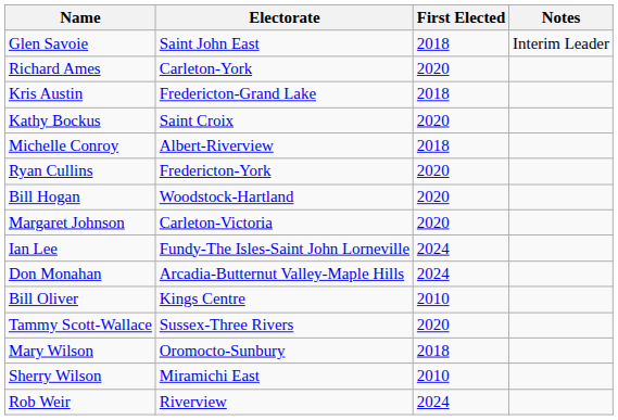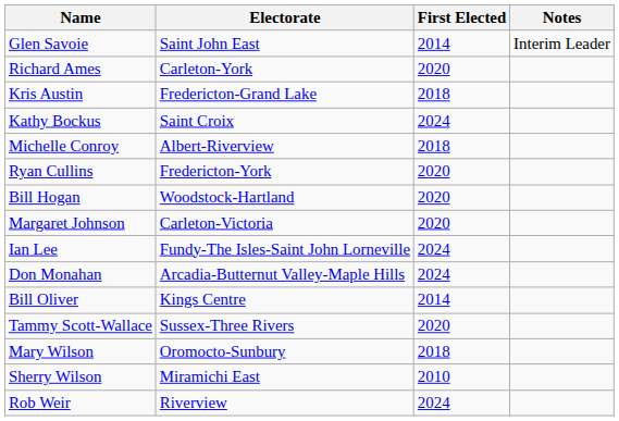Glen Savoie | First Elected: 2018 -> 2014
Kathy Bockus | First Elected: 2020 -> 2024
Bill Oliver | First Elected: 2010 -> 2014
